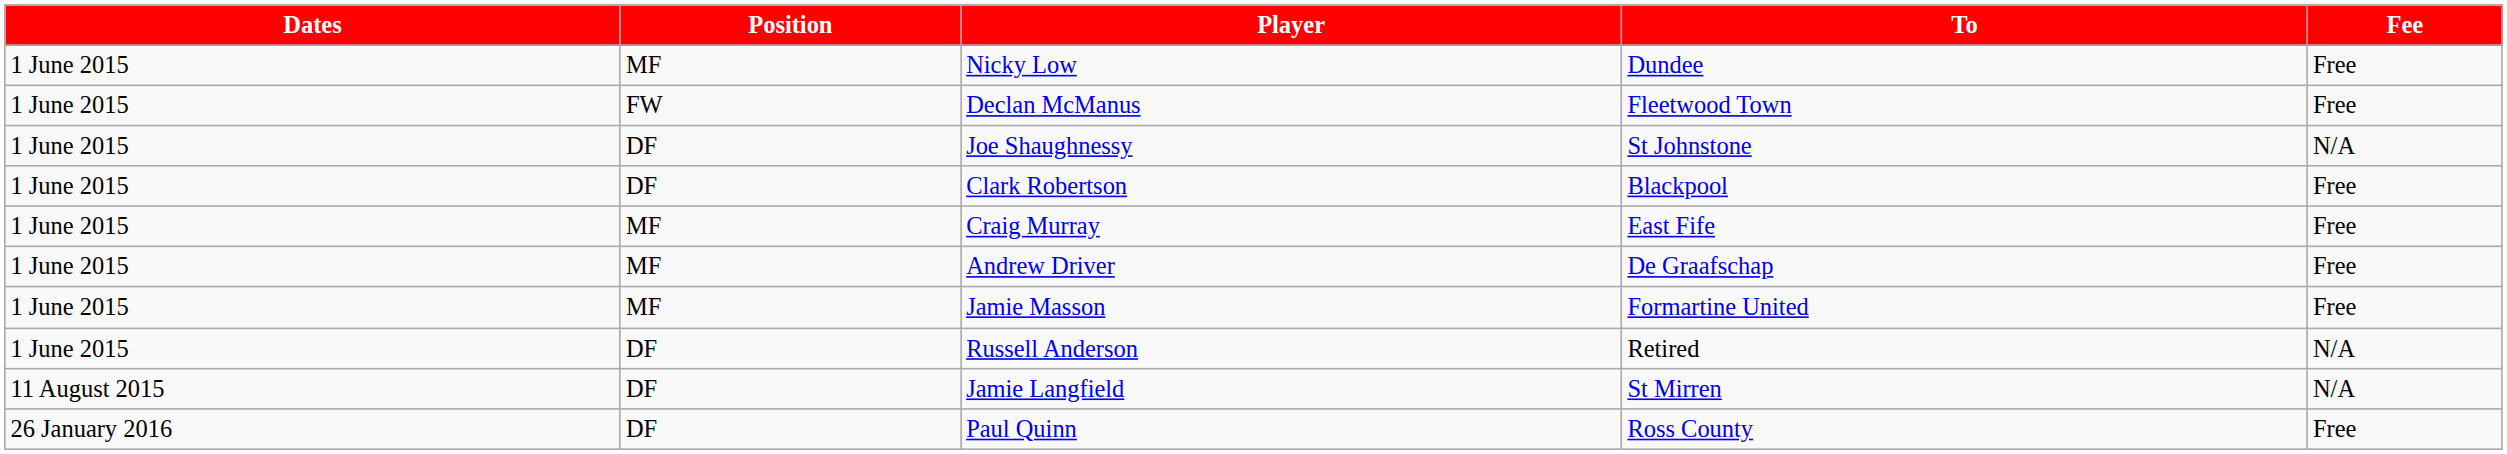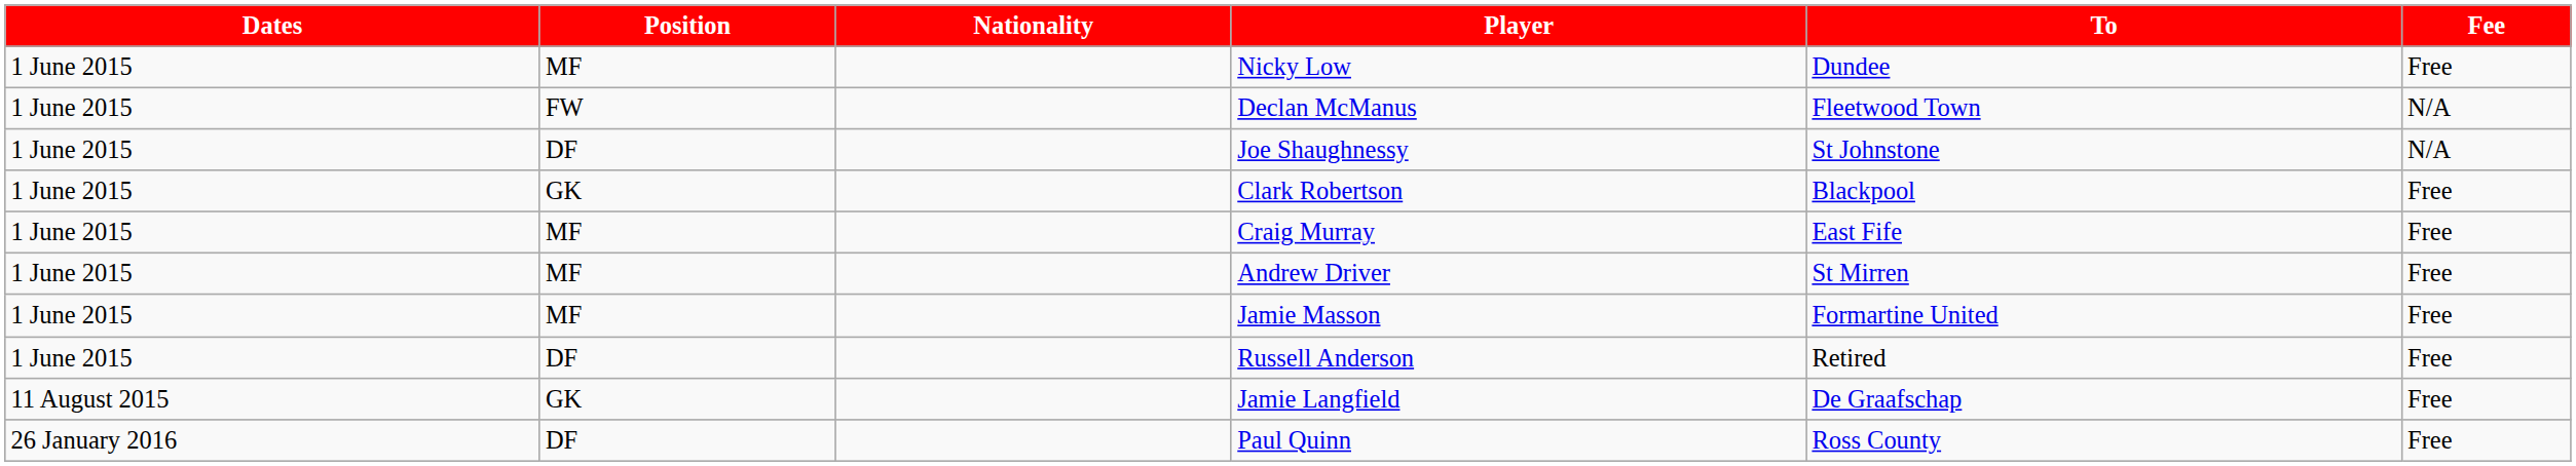+ column: Nationality
Declan McManus | Fee: Free -> N/A
Clark Robertson | Position: DF -> GK
Andrew Driver | To: De Graafschap -> St Mirren
Russell Anderson | Fee: N/A -> Free
Jamie Langfield | Position: DF -> GK
Jamie Langfield | To: St Mirren -> De Graafschap
Jamie Langfield | Fee: N/A -> Free
